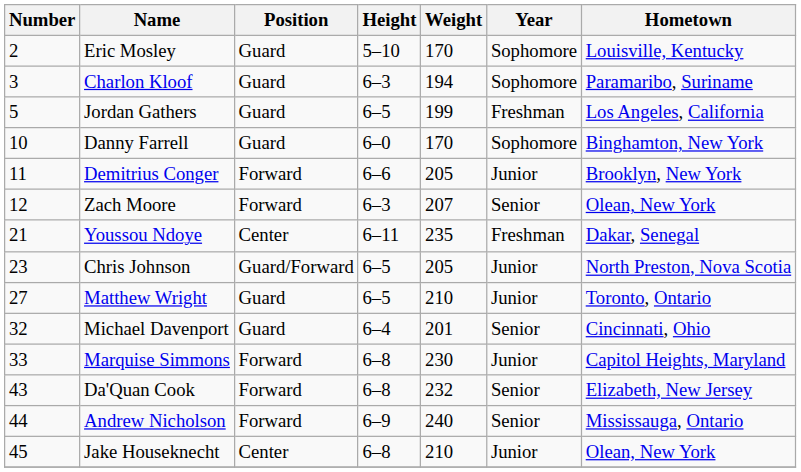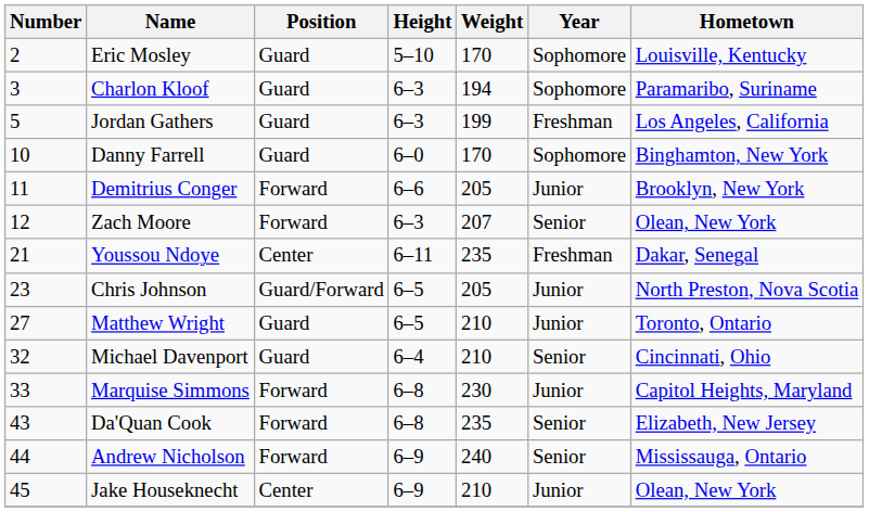Jordan Gathers | Height: 6–5 -> 6–3
Michael Davenport | Weight: 201 -> 210
Da'Quan Cook | Weight: 232 -> 235
Jake Houseknecht | Height: 6–8 -> 6–9
